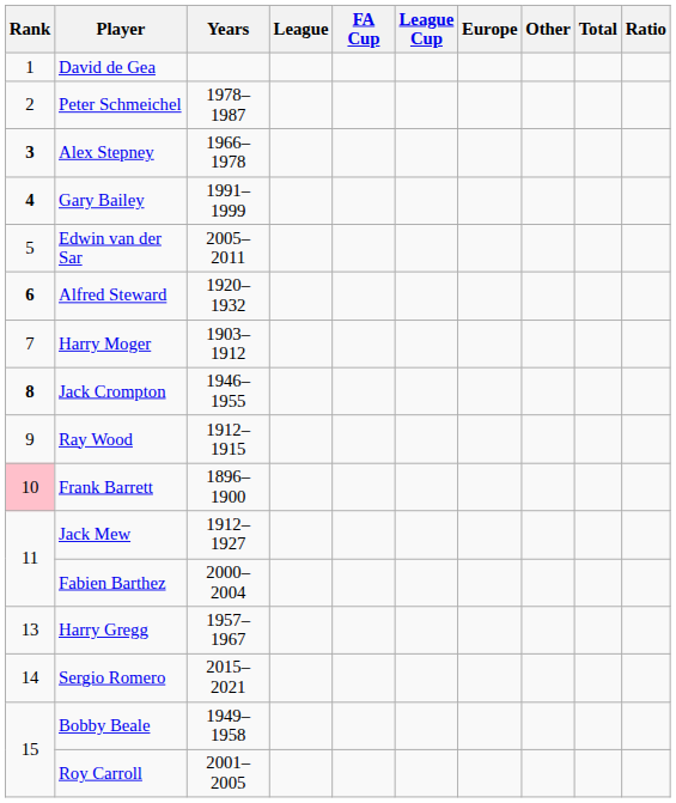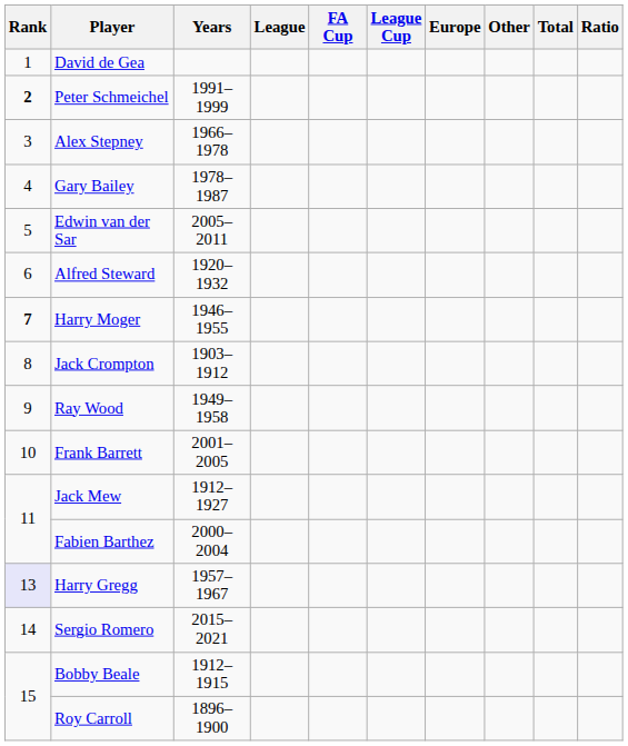Peter Schmeichel | Rank: normal -> bold
Peter Schmeichel | Years: 1978–1987 -> 1991–1999
Alex Stepney | Rank: bold -> normal
Gary Bailey | Rank: bold -> normal
Gary Bailey | Years: 1991–1999 -> 1978–1987
Alfred Steward | Rank: bold -> normal
Harry Moger | Rank: normal -> bold
Harry Moger | Years: 1903–1912 -> 1946–1955
Jack Crompton | Rank: bold -> normal
Jack Crompton | Years: 1946–1955 -> 1903–1912
Ray Wood | Years: 1912–1915 -> 1949–1958
Frank Barrett | Rank: pink background -> no background
Frank Barrett | Years: 1896–1900 -> 2001–2005
Harry Gregg | Rank: no background -> lavender background
Bobby Beale | Years: 1949–1958 -> 1912–1915
Roy Carroll | Years: 2001–2005 -> 1896–1900
